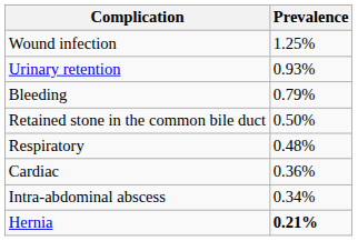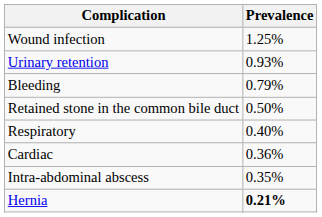Respiratory | Prevalence: 0.48% -> 0.40%
Intra-abdominal abscess | Prevalence: 0.34% -> 0.35%
